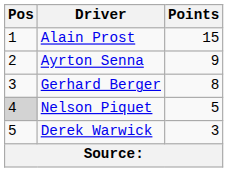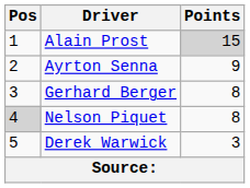Alain Prost | Points: no background -> lightgrey background
Nelson Piquet | Points: 5 -> 8
